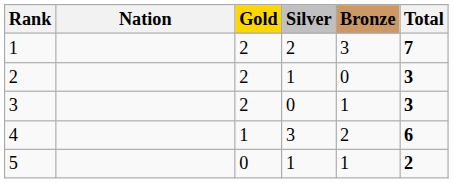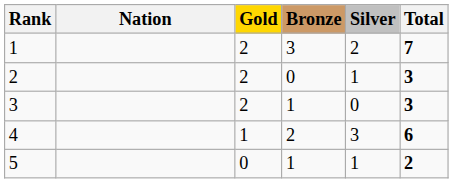columns swapped: Silver <-> Bronze
